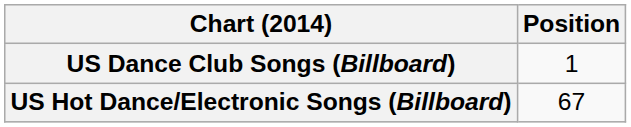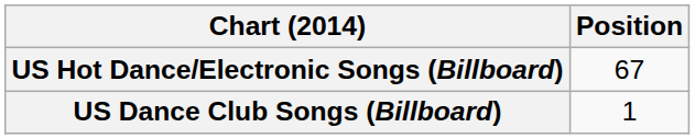rows swapped: US Dance Club Songs (Billboard) <-> US Hot Dance/Electronic Songs (Billboard)
